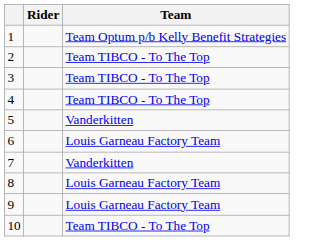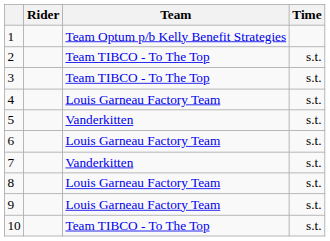+ column: Time | s.t. | s.t. | s.t. | s.t. | s.t. | s.t. | s.t. | s.t. | s.t.
4 | Team: Team TIBCO - To The Top -> Louis Garneau Factory Team
